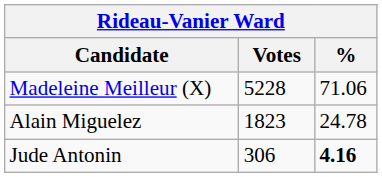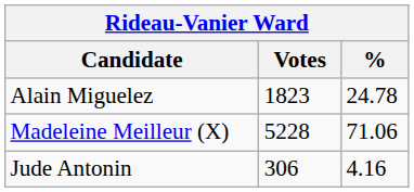rows swapped: Madeleine Meilleur (X) <-> Alain Miguelez
Jude Antonin | %: bold -> normal
